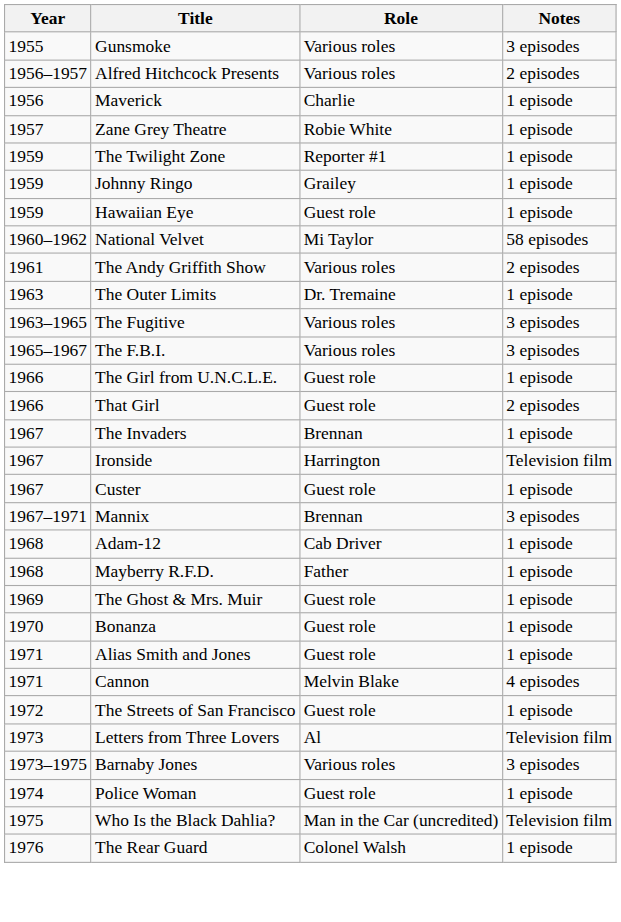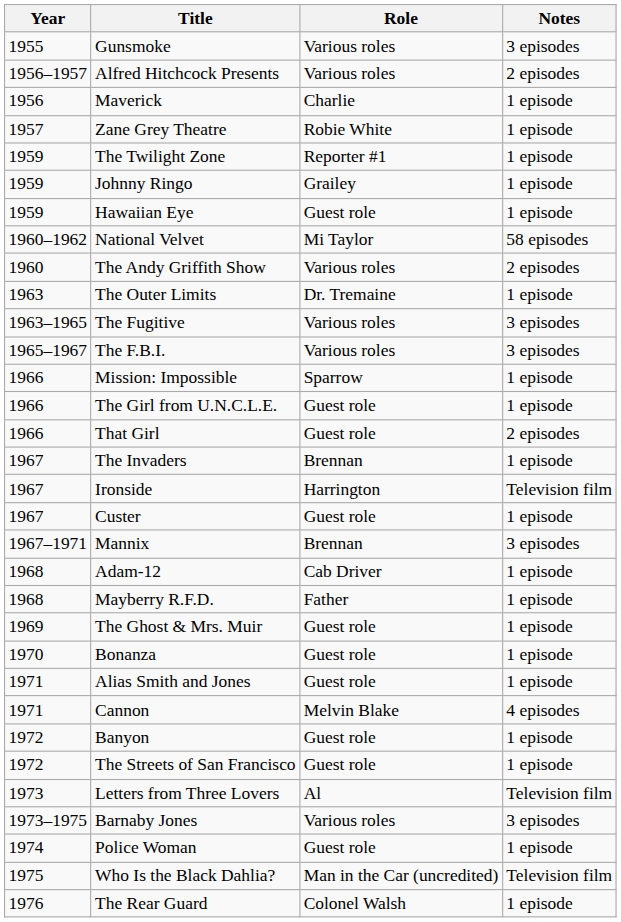The Andy Griffith Show | Year: 1961 -> 1960
+ row: 1966 | Mission: Impossible | Sparrow | 1 episode
+ row: 1972 | Banyon | Guest role | 1 episode
